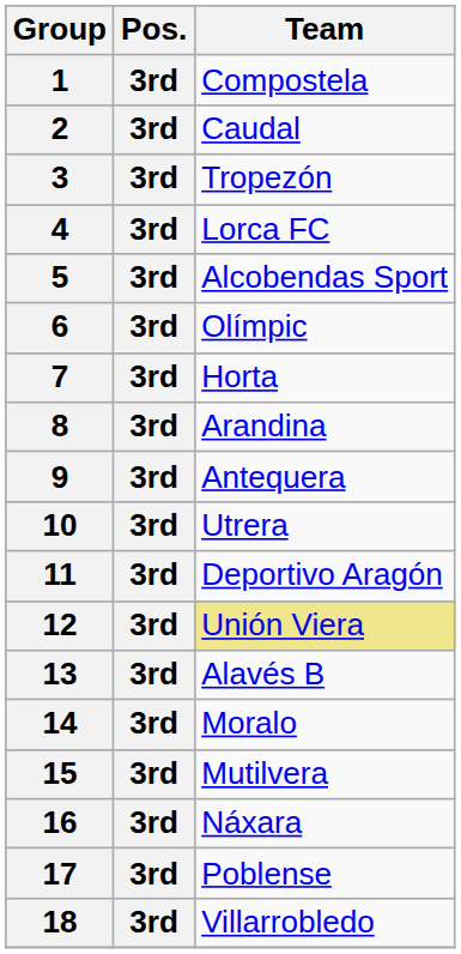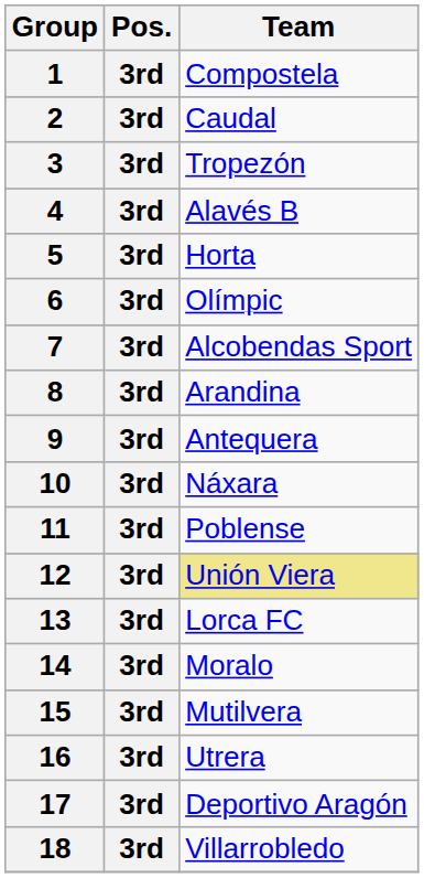4 | Team: Lorca FC -> Alavés B
5 | Team: Alcobendas Sport -> Horta
7 | Team: Horta -> Alcobendas Sport
10 | Team: Utrera -> Náxara
11 | Team: Deportivo Aragón -> Poblense
13 | Team: Alavés B -> Lorca FC
16 | Team: Náxara -> Utrera
17 | Team: Poblense -> Deportivo Aragón
